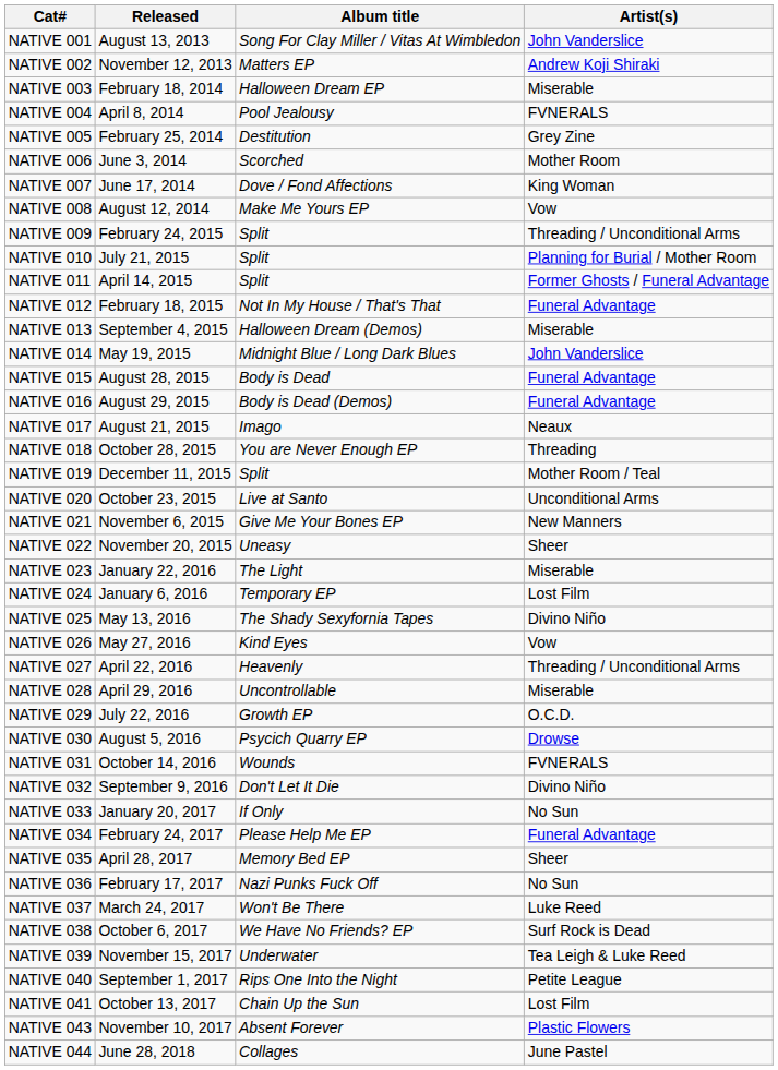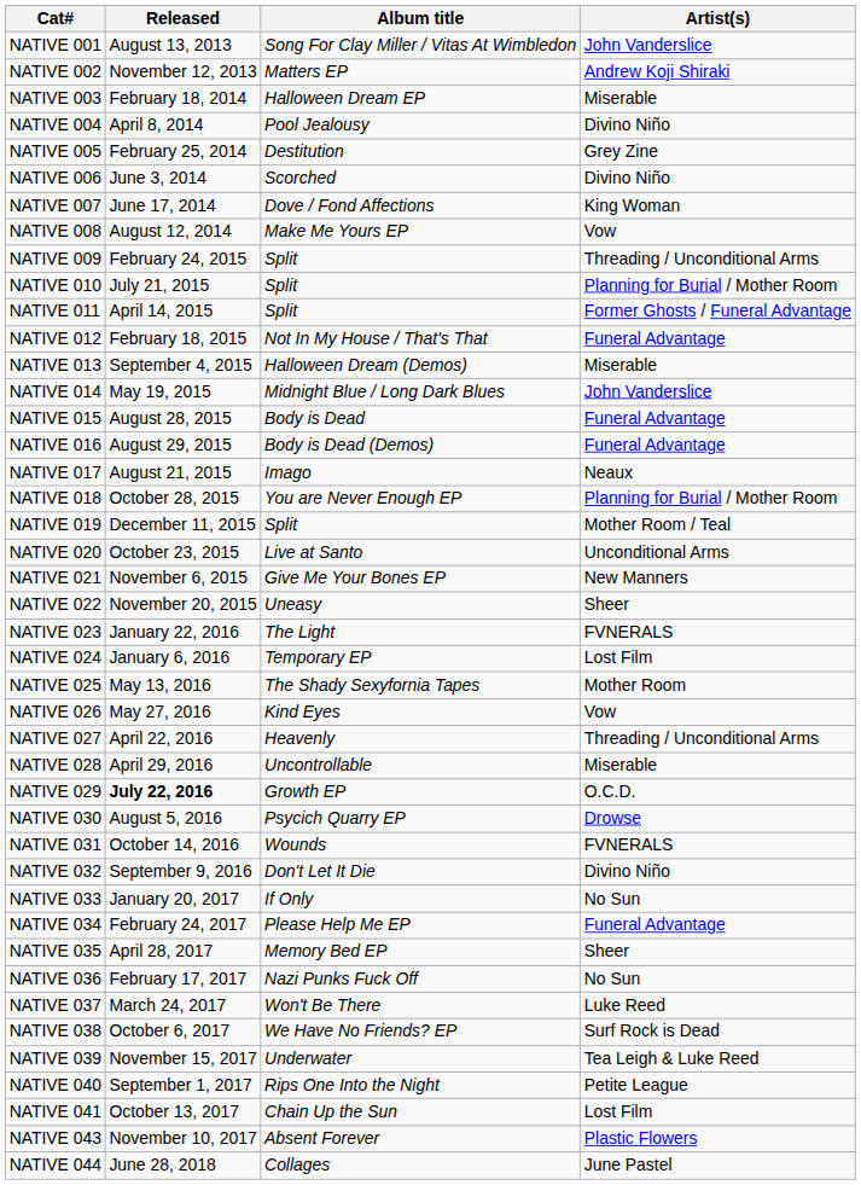NATIVE 004 | Artist(s): FVNERALS -> Divino Niño
NATIVE 006 | Artist(s): Mother Room -> Divino Niño
NATIVE 018 | Artist(s): Threading -> Planning for Burial / Mother Room
NATIVE 023 | Artist(s): Miserable -> FVNERALS
NATIVE 025 | Artist(s): Divino Niño -> Mother Room
NATIVE 029 | Released: normal -> bold
